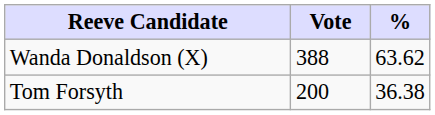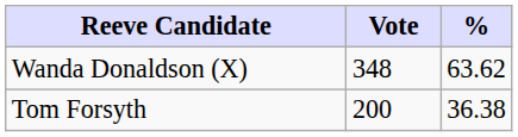Wanda Donaldson (X) | Vote: 388 -> 348
